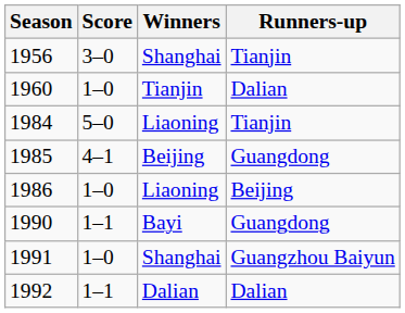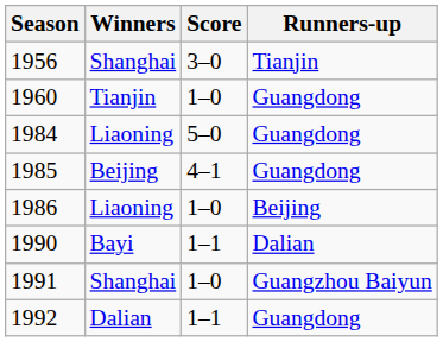columns swapped: Winners <-> Score
1960 | Runners-up: Dalian -> Guangdong
1984 | Runners-up: Tianjin -> Guangdong
1990 | Runners-up: Guangdong -> Dalian
1992 | Runners-up: Dalian -> Guangdong
